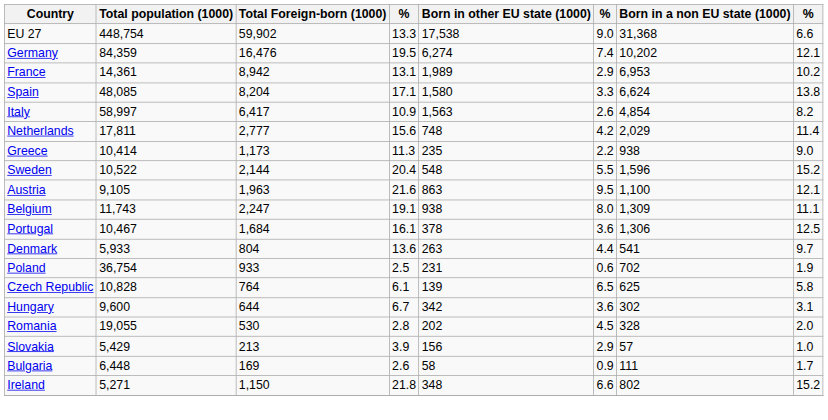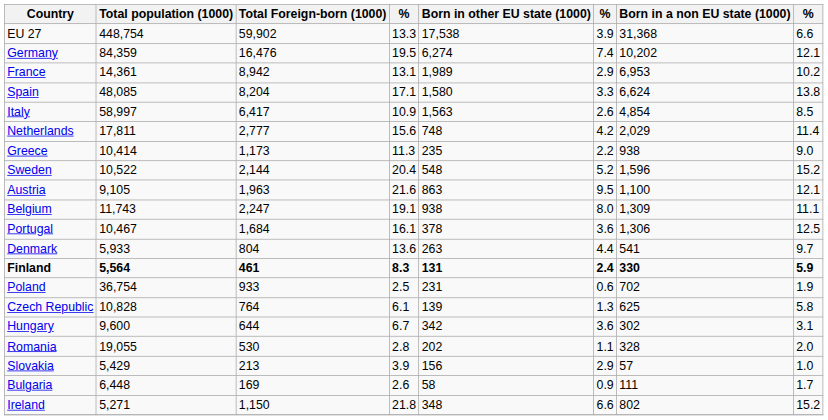EU 27 | column 6: 9.0 -> 3.9
Italy | column 8: 8.2 -> 8.5
Sweden | column 6: 5.5 -> 5.2
+ row: Finland | 5,564 | 461 | 8.3 | 131 | 2.4 | 330 | 5.9
Czech Republic | column 6: 6.5 -> 1.3
Romania | column 6: 4.5 -> 1.1
